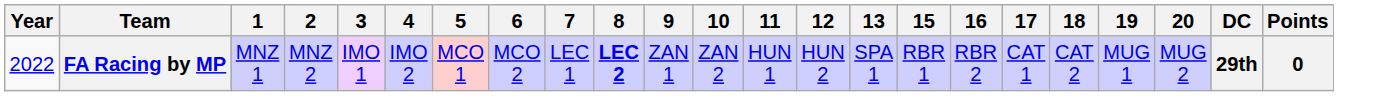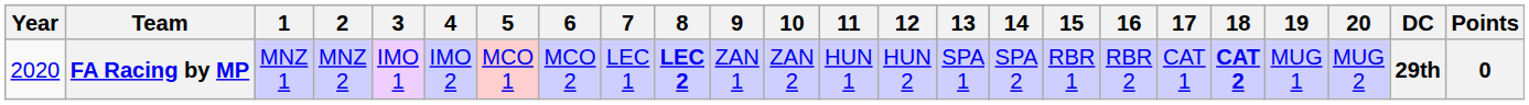+ column: 14 | SPA 2
FA Racing by MP | Year: 2022 -> 2020
FA Racing by MP | 18: normal -> bold
